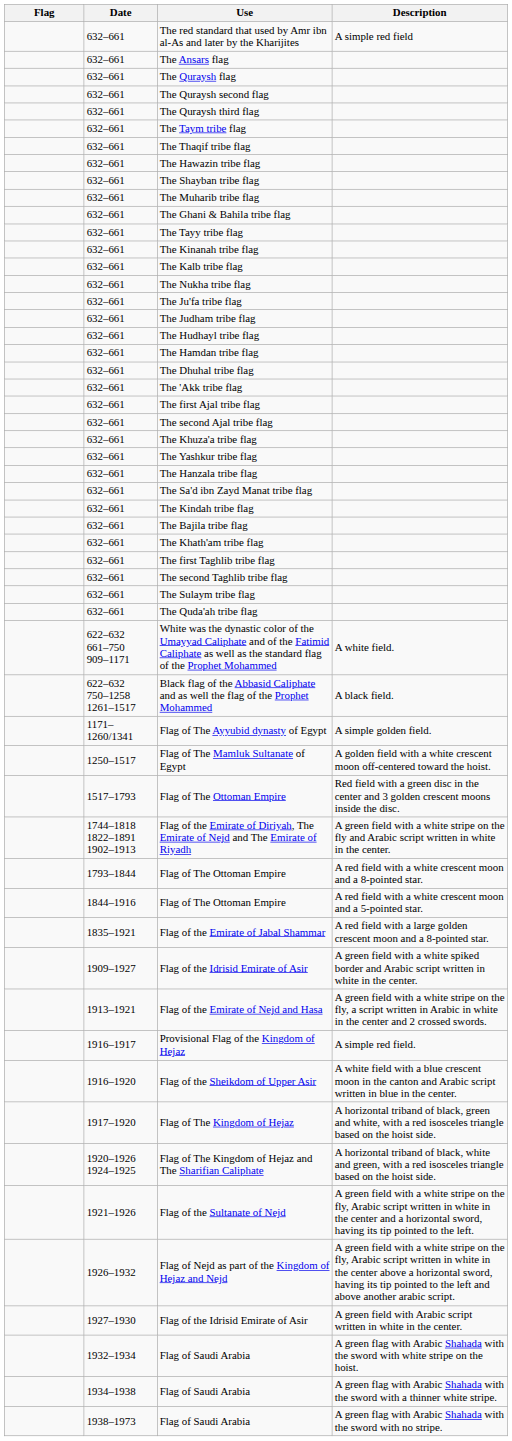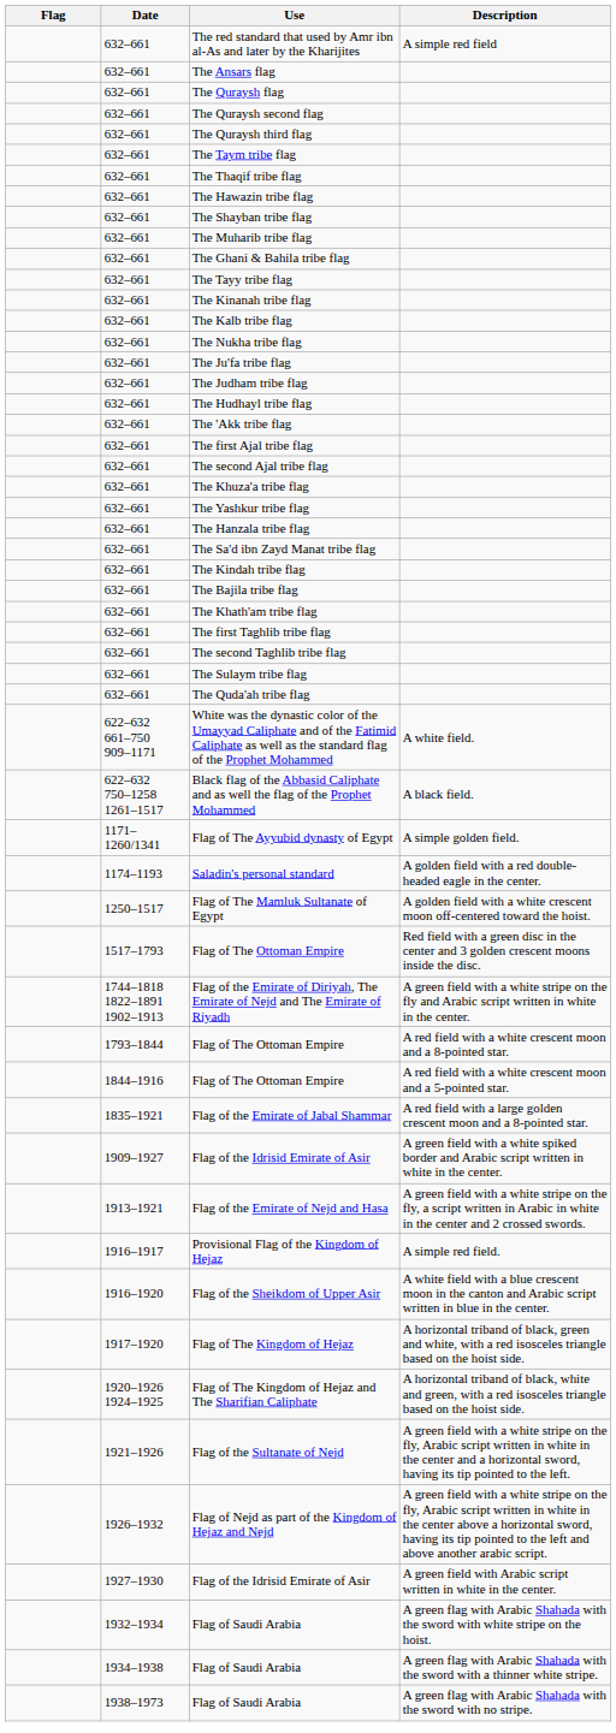- row: 632–661 | The Hamdan tribe flag
- row: 632–661 | The Dhuhal tribe flag
+ row: 1174–1193 | Saladin's personal standard | A golden field with a red double-headed eagle in the center.
